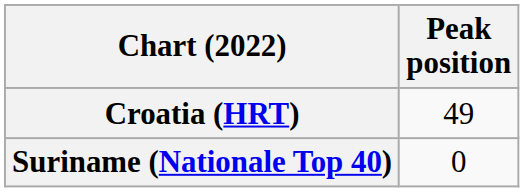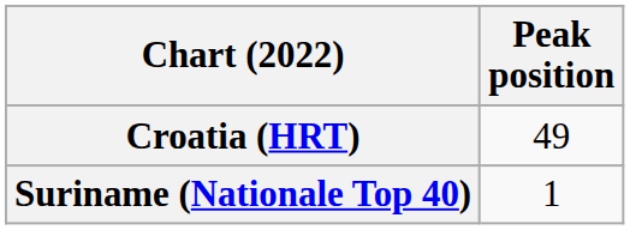Suriname (Nationale Top 40) | Peak position: 0 -> 1
